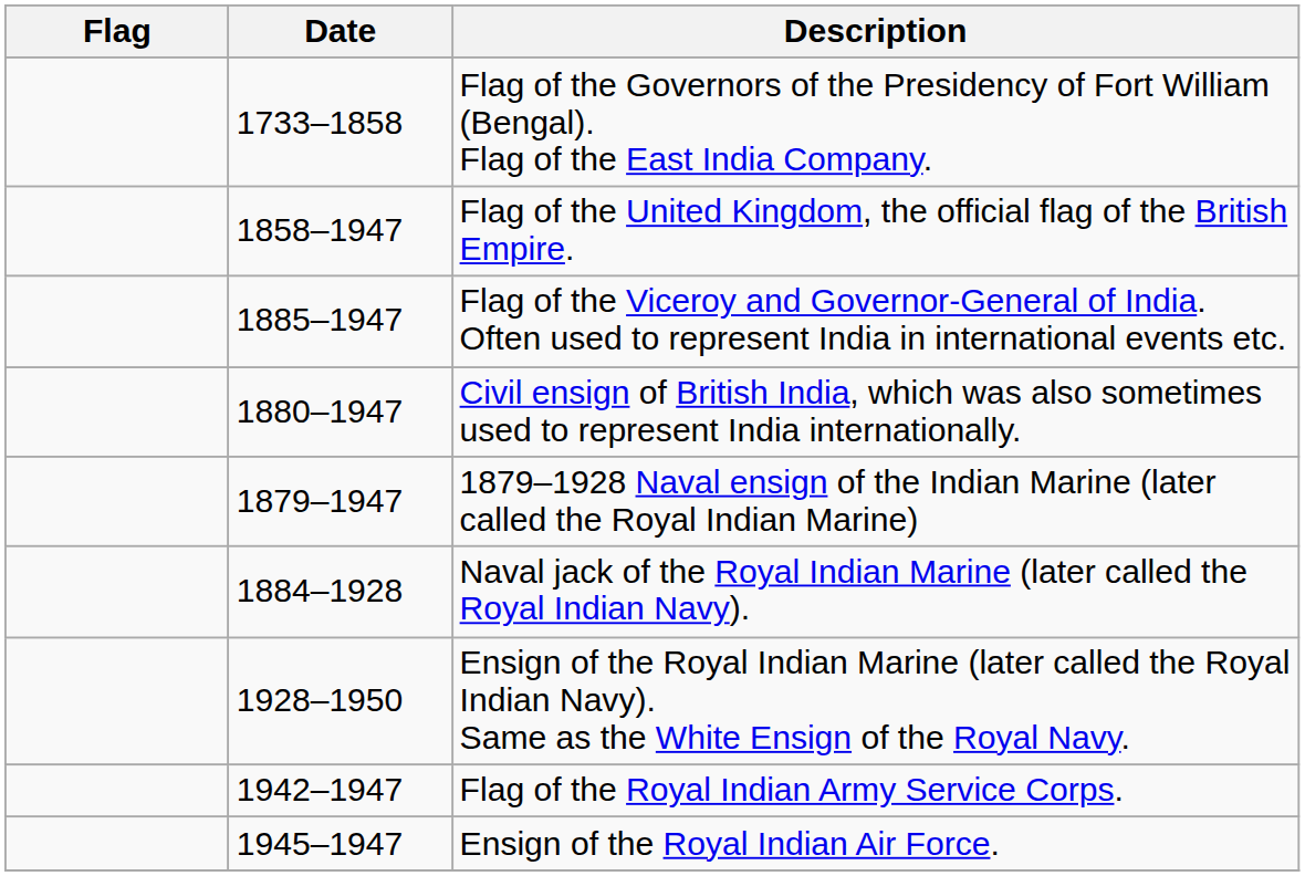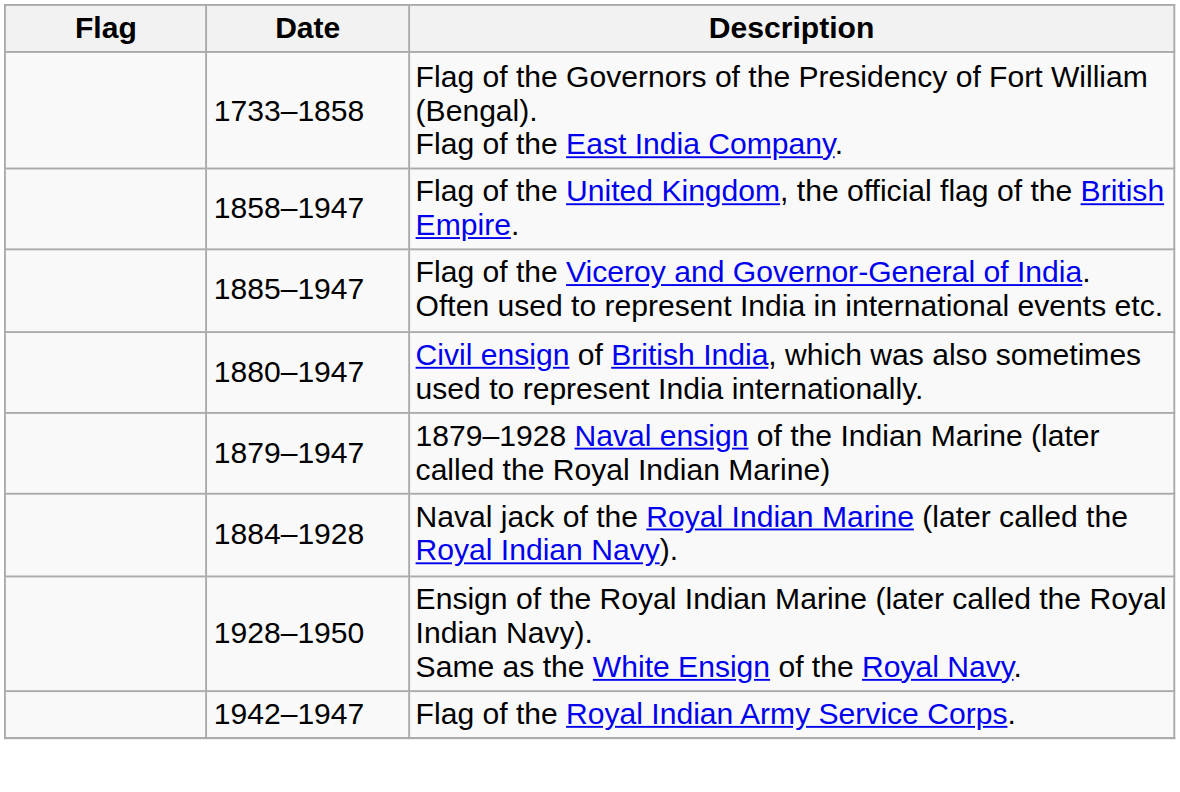- row: 1945–1947 | Ensign of the Royal Indian Air Force.
